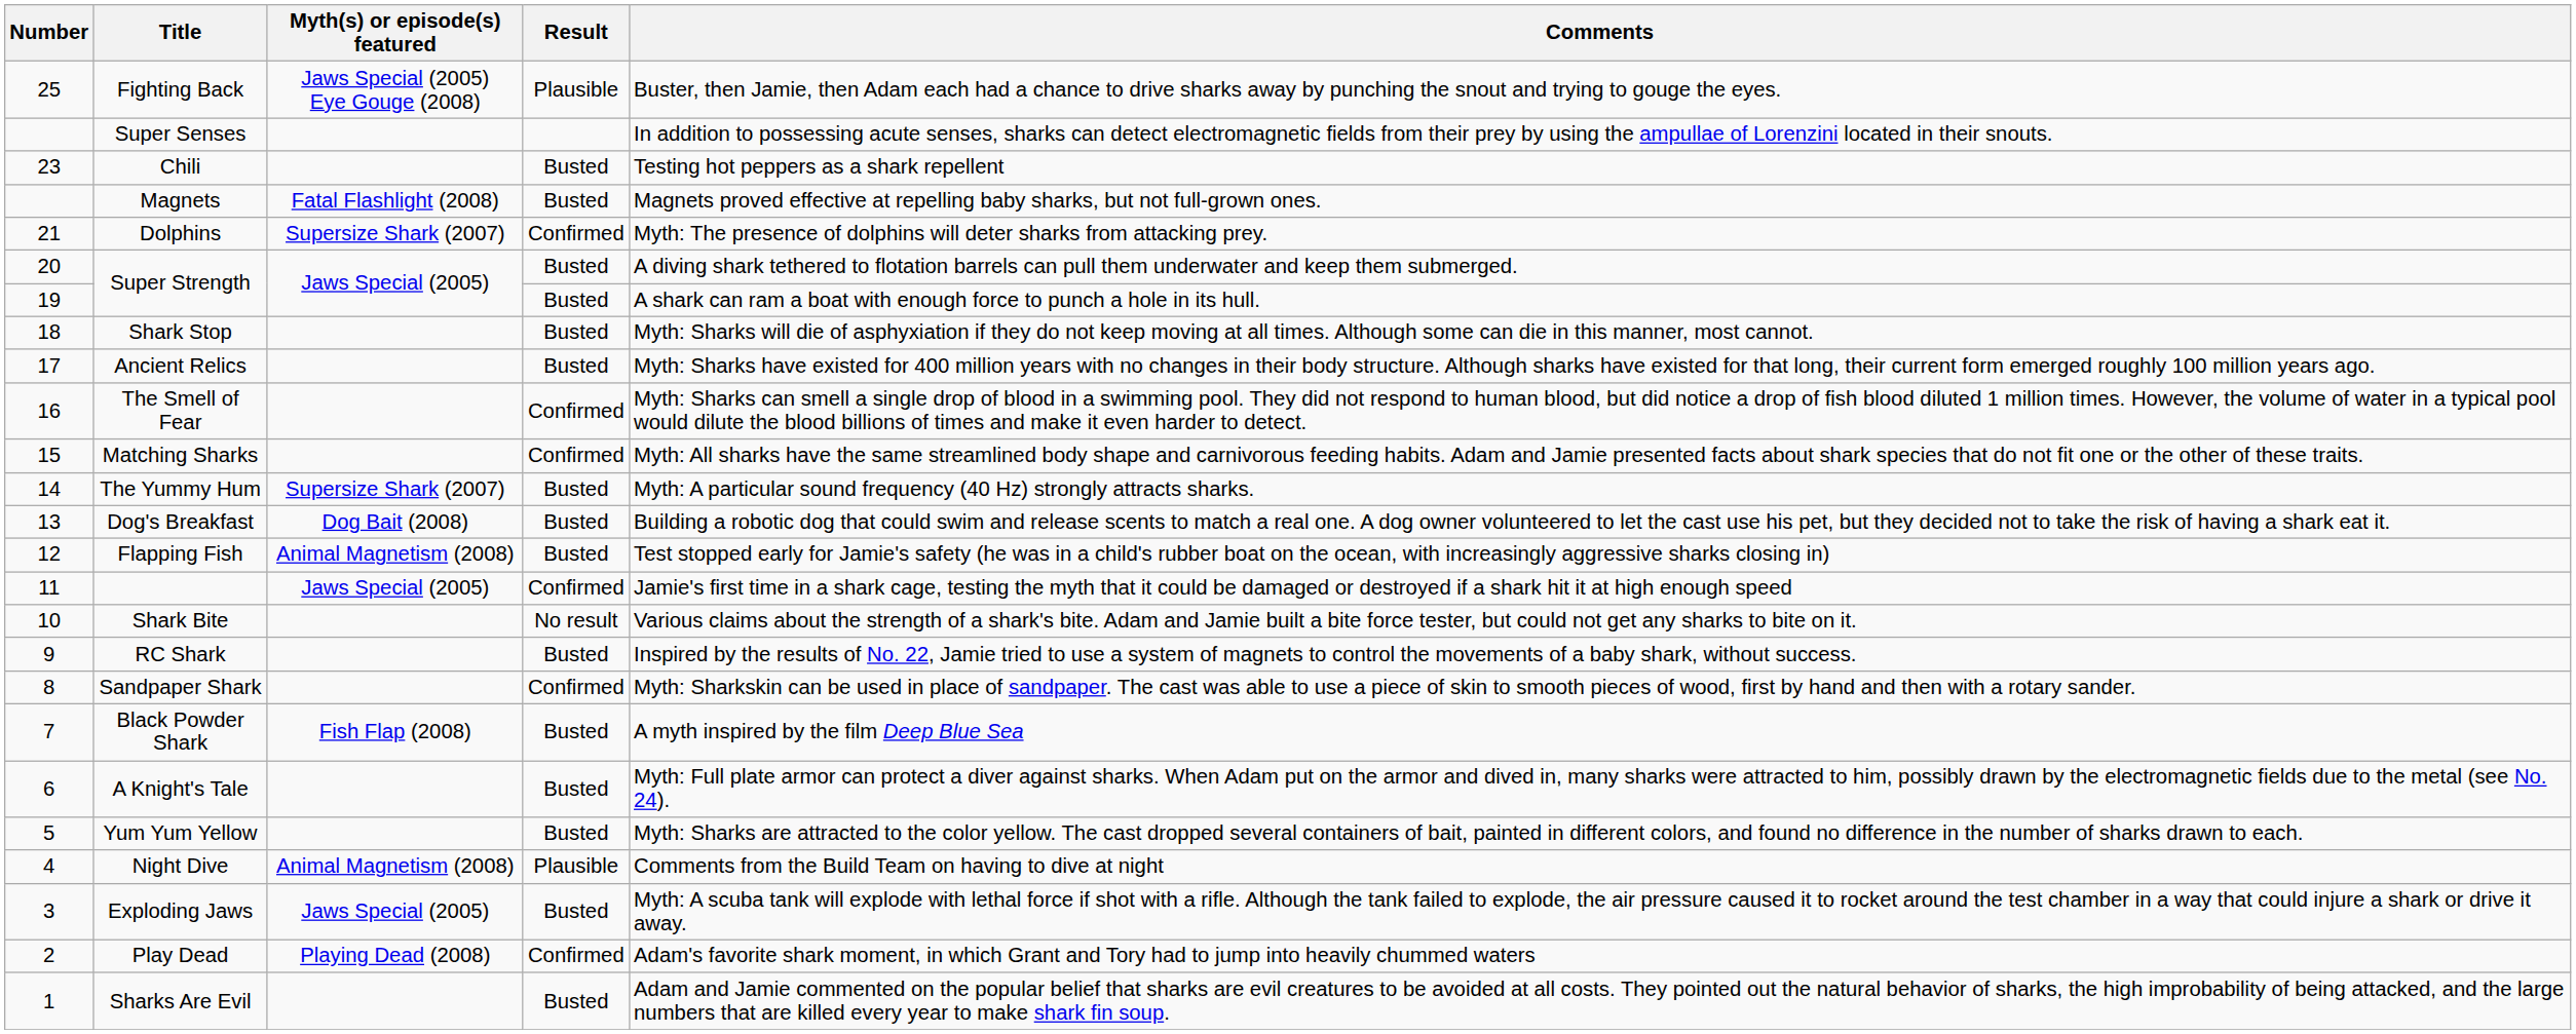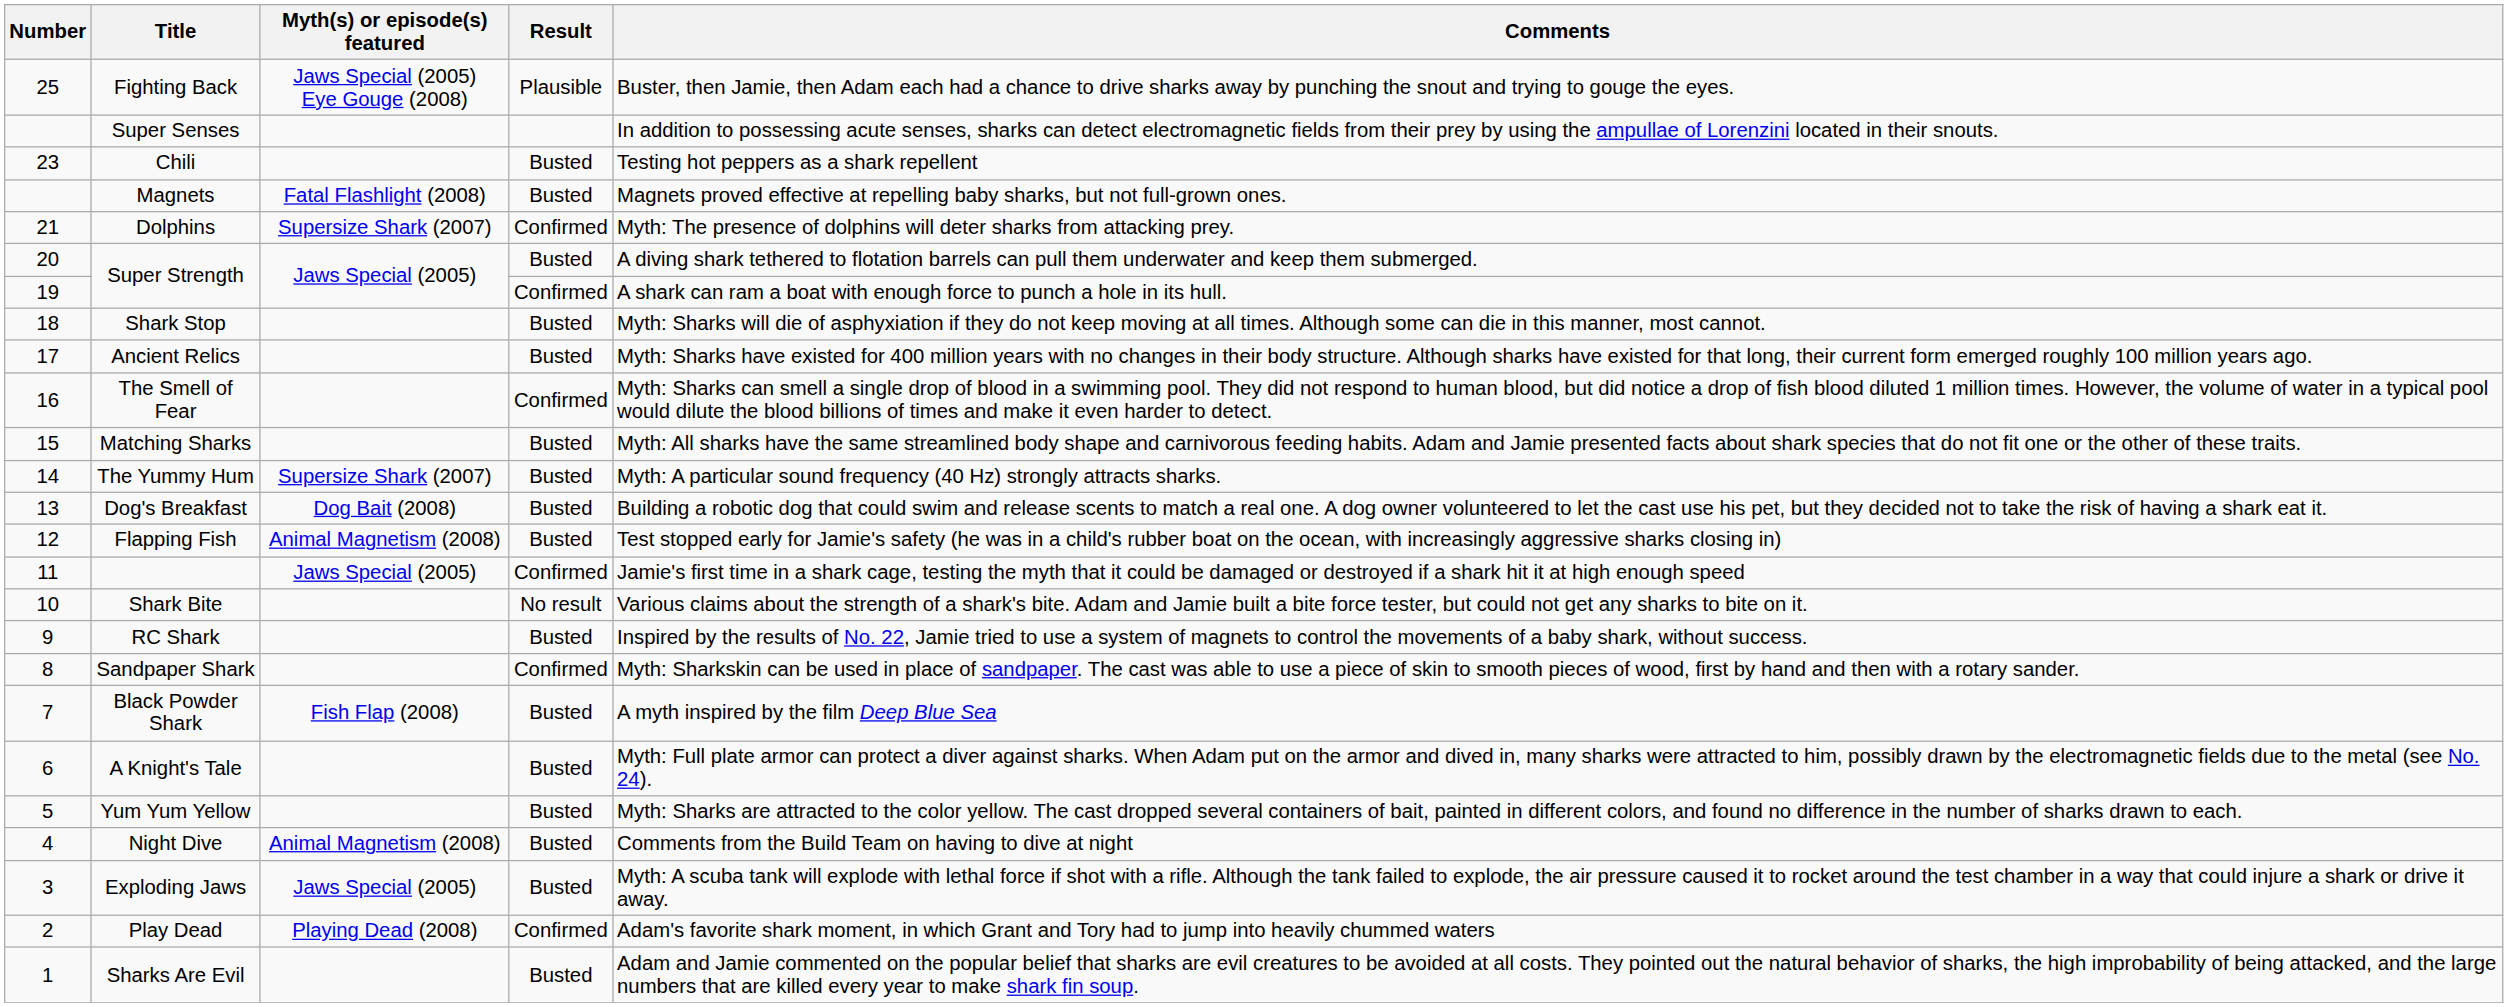19 / Super Strength | Result: Busted -> Confirmed
Matching Sharks | Result: Confirmed -> Busted
Night Dive | Result: Plausible -> Busted
